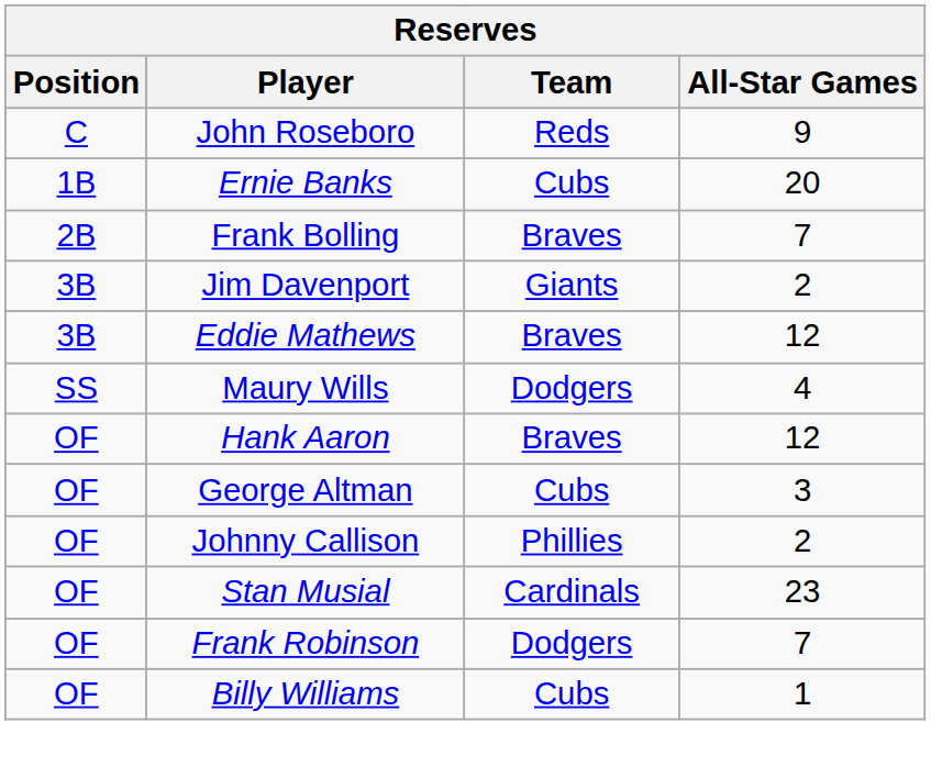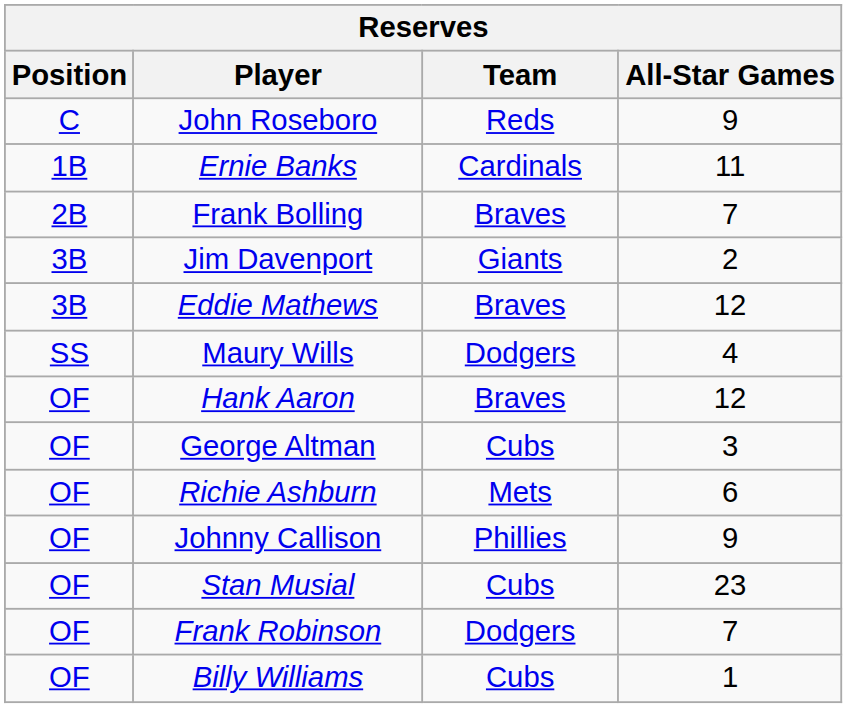Ernie Banks | Team: Cubs -> Cardinals
Ernie Banks | All-Star Games: 20 -> 11
+ row: OF | Richie Ashburn | Mets | 6
Johnny Callison | All-Star Games: 2 -> 9
Stan Musial | Team: Cardinals -> Cubs
